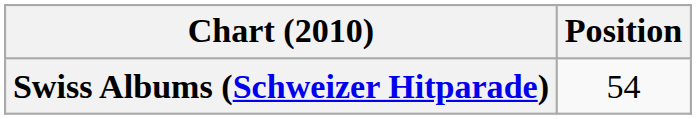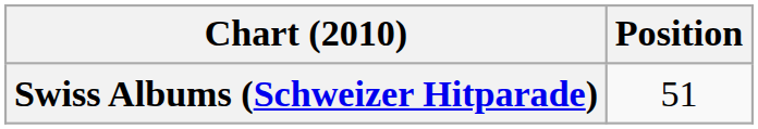Swiss Albums (Schweizer Hitparade) | Position: 54 -> 51
